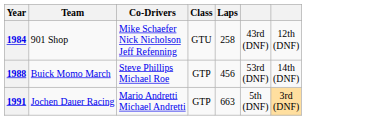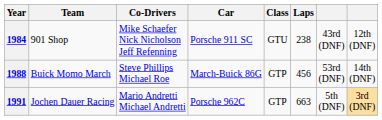+ column: Car | Porsche 911 SC | March-Buick 86G | Porsche 962C
1984 | Laps: 258 -> 238
